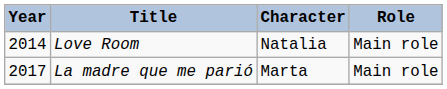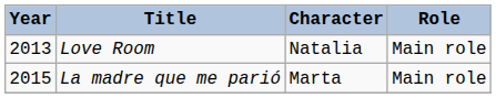Love Room | Year: 2014 -> 2013
La madre que me parió | Year: 2017 -> 2015
